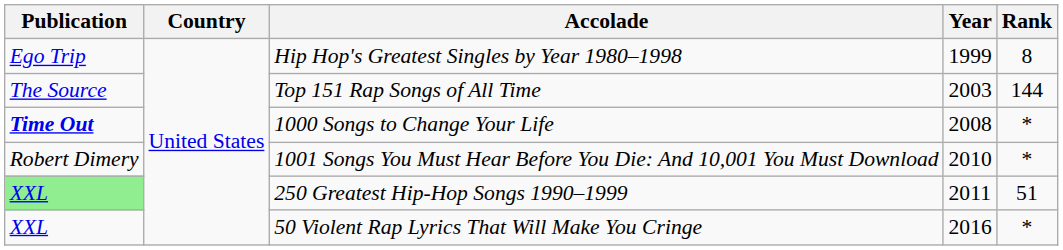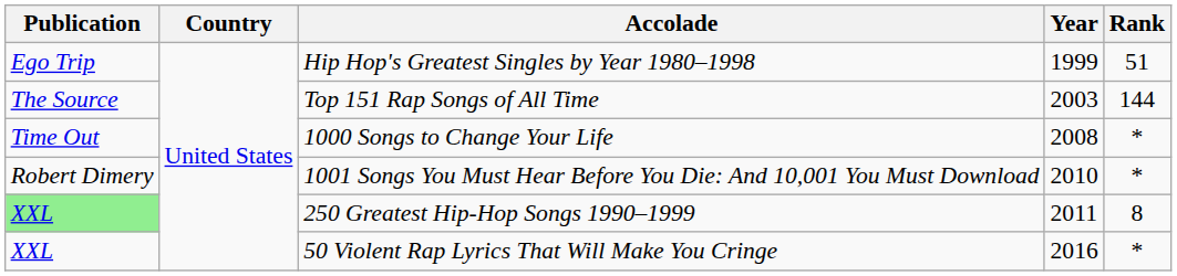Hip Hop's Greatest Singles by Year 1980–1998 | Rank: 8 -> 51
1000 Songs to Change Your Life | Publication: bold -> normal
250 Greatest Hip-Hop Songs 1990–1999 | Rank: 51 -> 8
